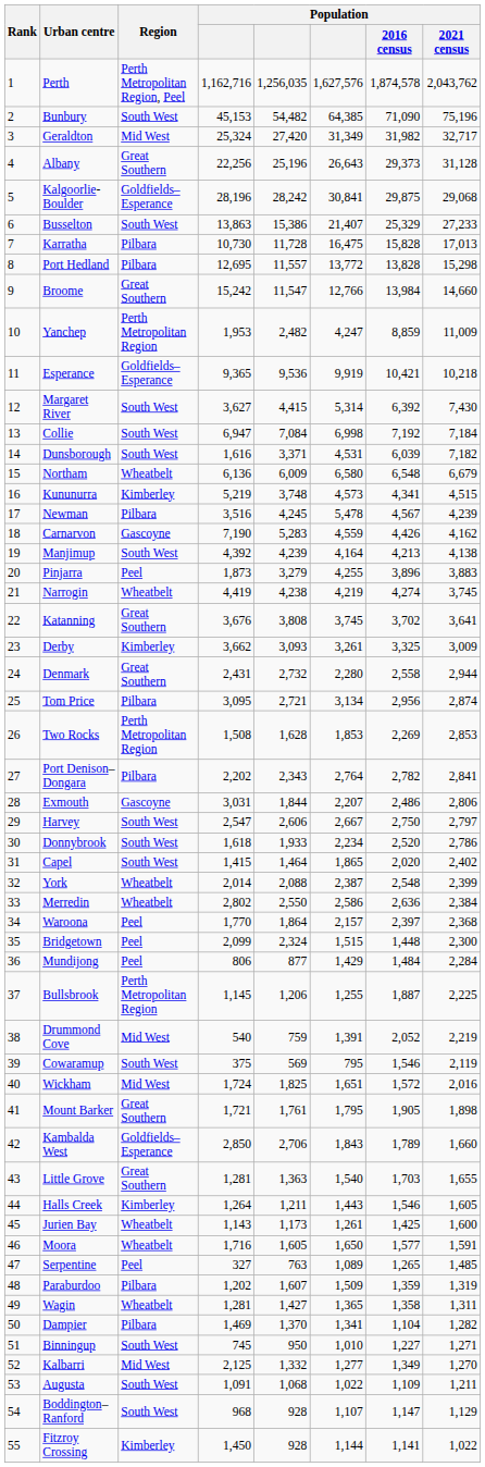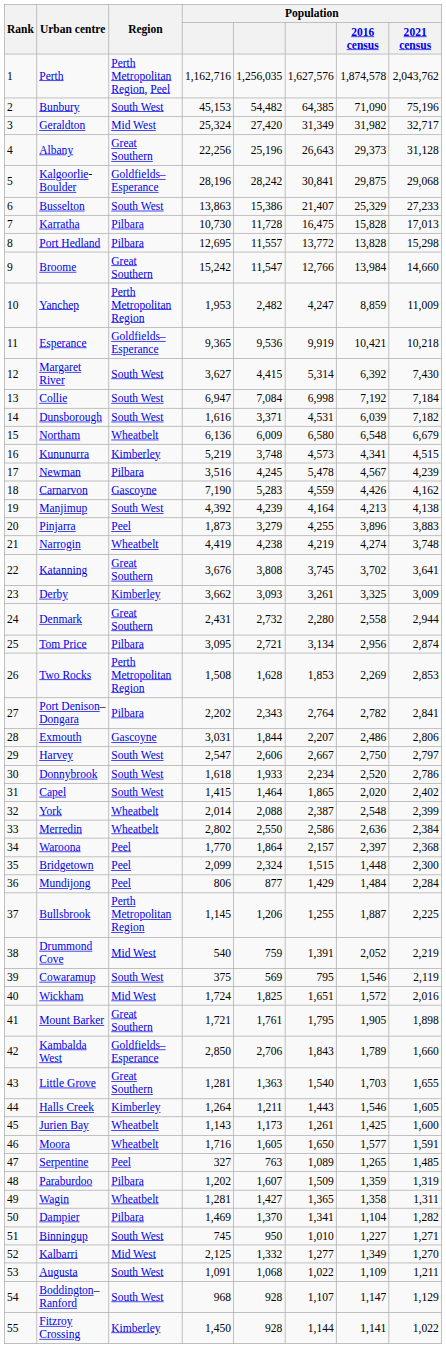Narrogin | Population / 2021 census: 3,745 -> 3,748
